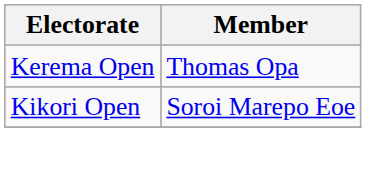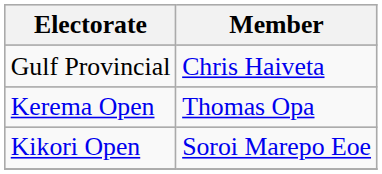+ row: Gulf Provincial | Chris Haiveta
